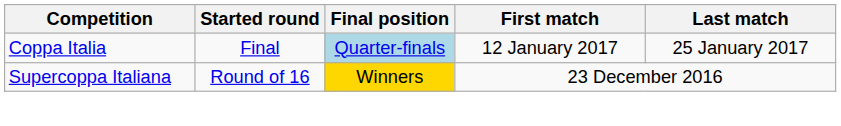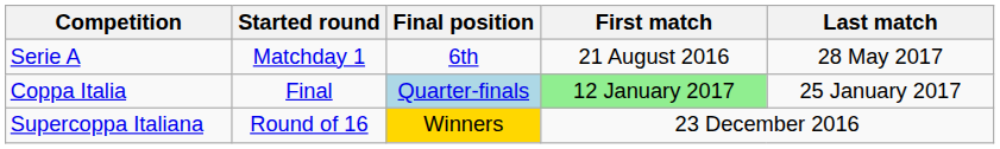+ row: Serie A | Matchday 1 | 6th | 21 August 2016 | 28 May 2017
Coppa Italia | First match: no background -> lightgreen background
